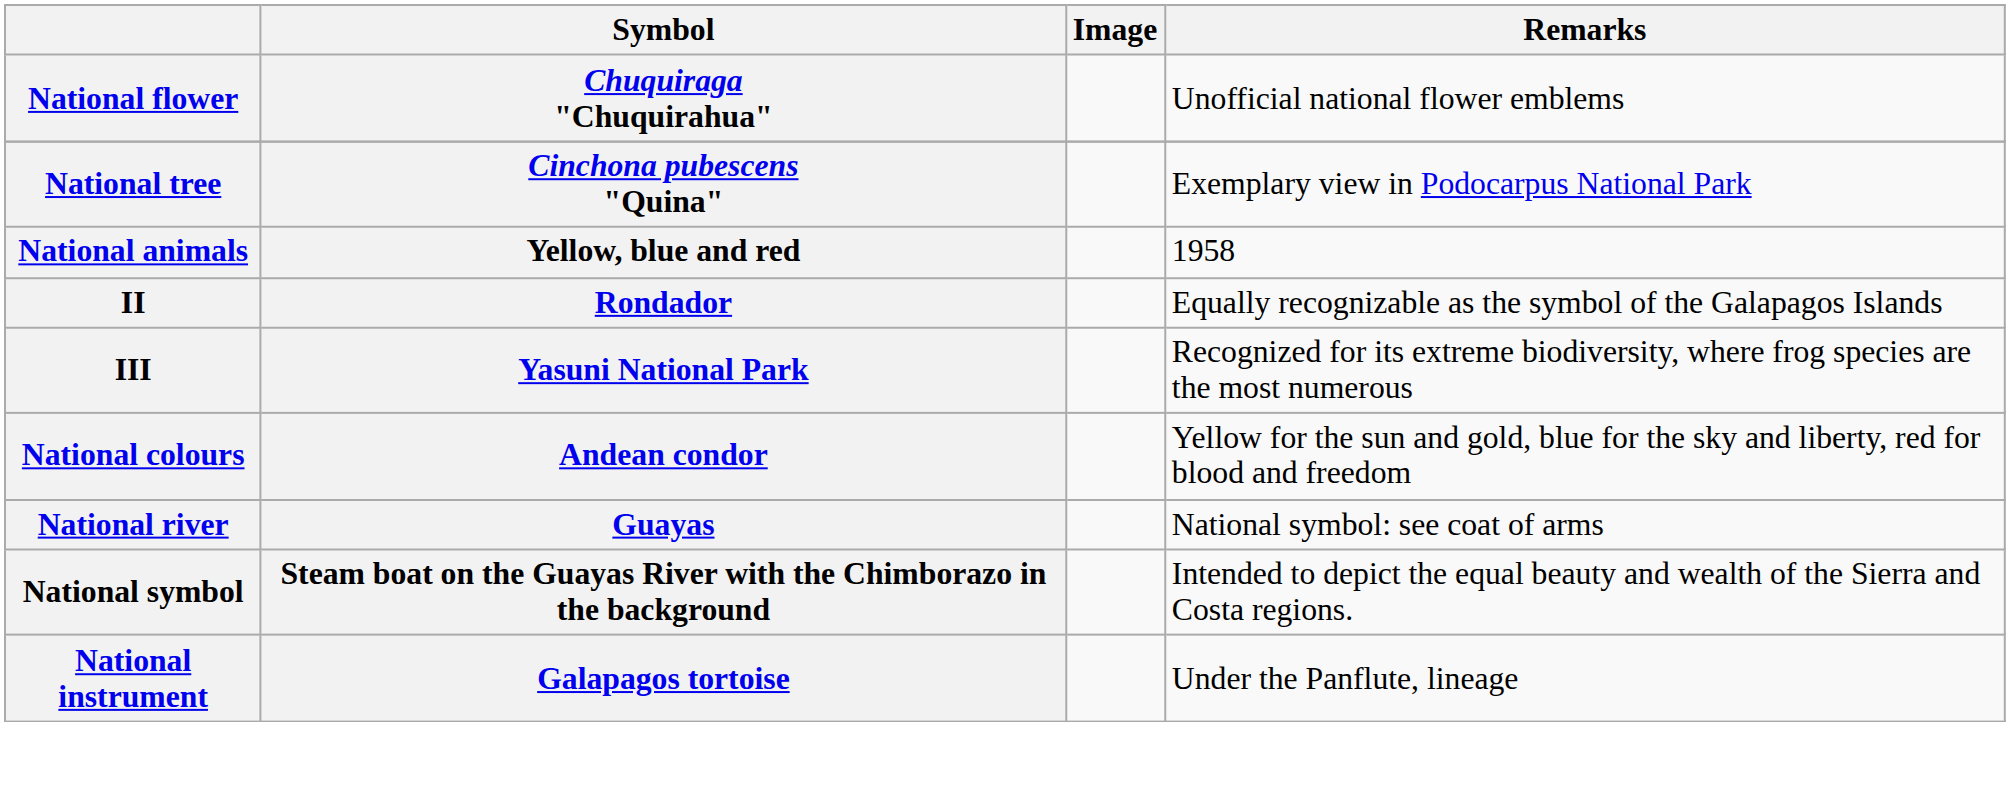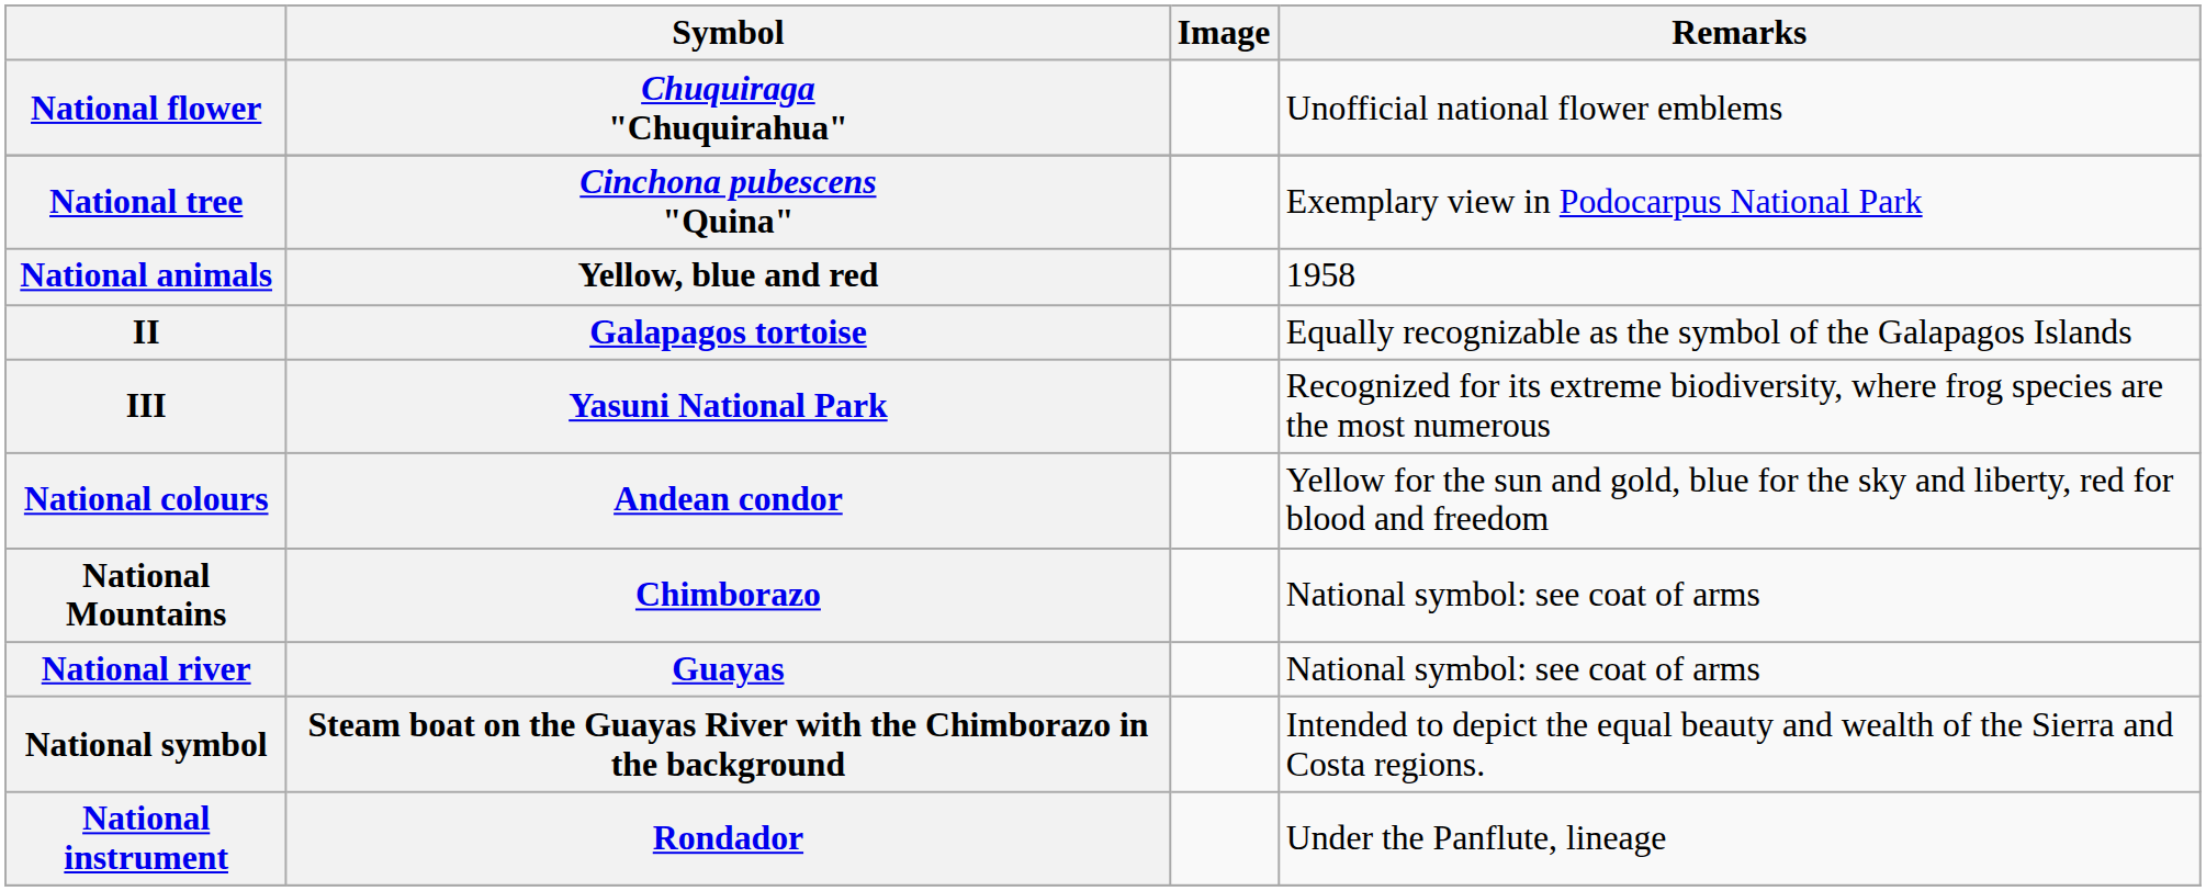II | Symbol: Rondador -> Galapagos tortoise
+ row: National Mountains | Chimborazo | National symbol: see coat of arms
National instrument | Symbol: Galapagos tortoise -> Rondador
